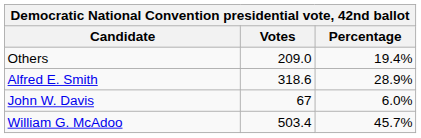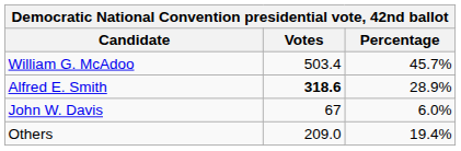rows swapped: William G. McAdoo <-> Others
Alfred E. Smith | Votes: normal -> bold
